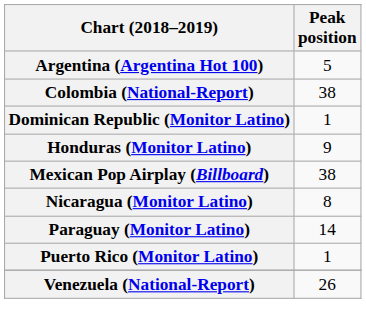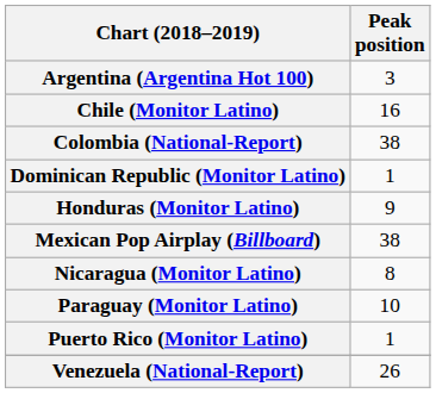Argentina (Argentina Hot 100) | Peak position: 5 -> 3
+ row: Chile (Monitor Latino) | 16
Paraguay (Monitor Latino) | Peak position: 14 -> 10
